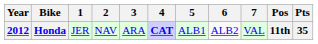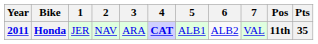Honda | Year: 2012 -> 2011
